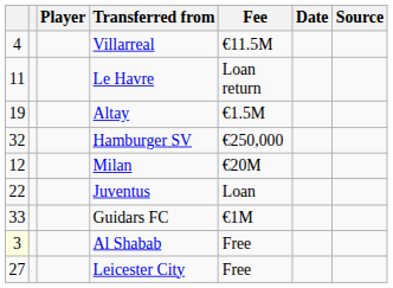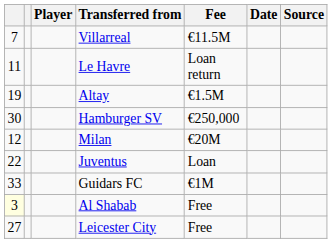Villarreal | column 1: 4 -> 7
Hamburger SV | column 1: 32 -> 30
